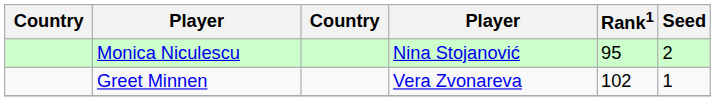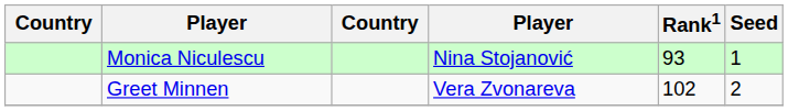Monica Niculescu | Rank1: 95 -> 93
Monica Niculescu | Seed: 2 -> 1
Greet Minnen | Seed: 1 -> 2
